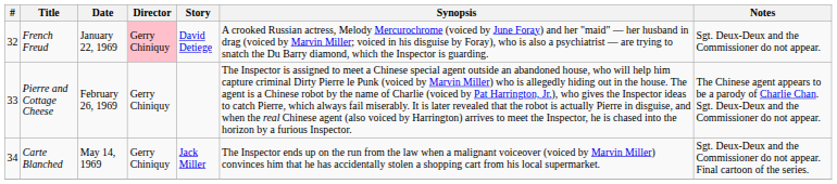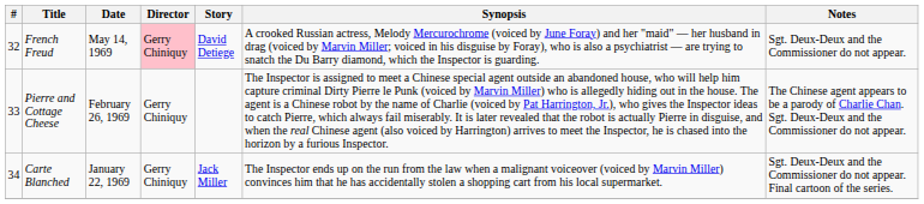French Freud | Date: January 22, 1969 -> May 14, 1969
Carte Blanched | Date: May 14, 1969 -> January 22, 1969
